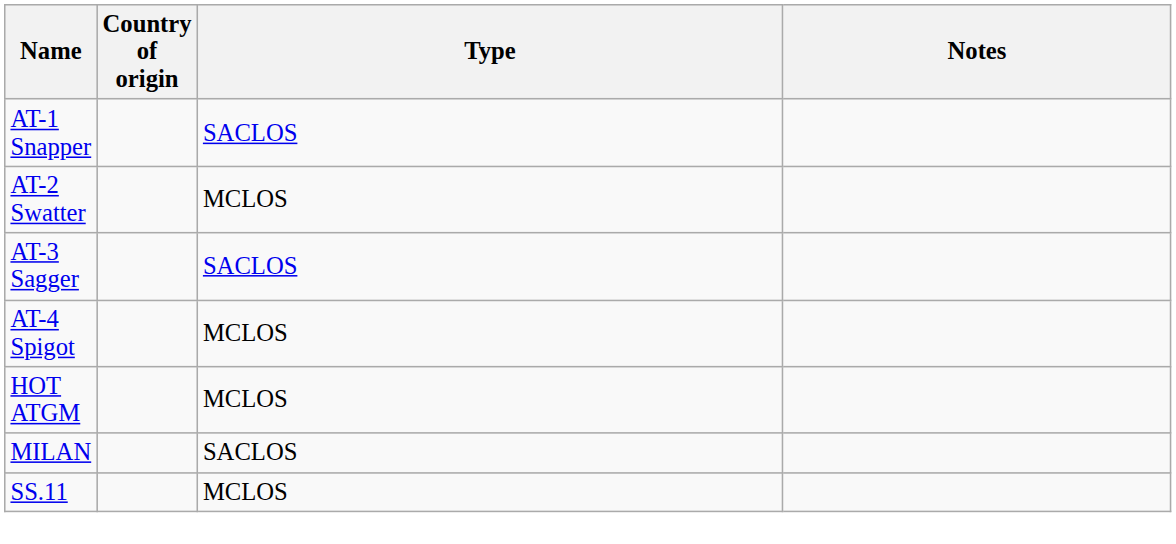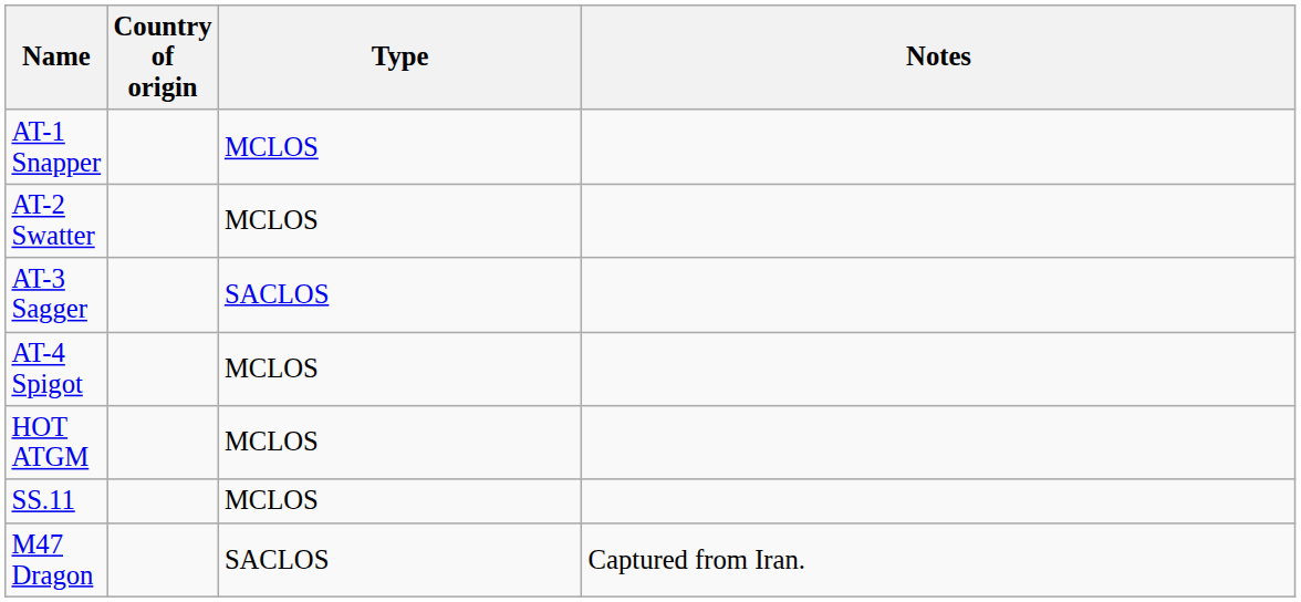AT-1 Snapper | Type: SACLOS -> MCLOS
- row: MILAN | SACLOS
+ row: M47 Dragon | SACLOS | Captured from Iran.
